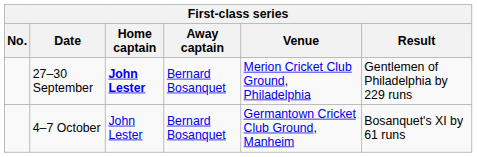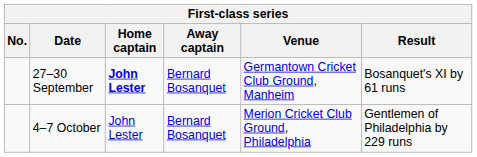27–30 September | Venue: Merion Cricket Club Ground, Philadelphia -> Germantown Cricket Club Ground, Manheim
27–30 September | Result: Gentlemen of Philadelphia by 229 runs -> Bosanquet's XI by 61 runs
4–7 October | Venue: Germantown Cricket Club Ground, Manheim -> Merion Cricket Club Ground, Philadelphia
4–7 October | Result: Bosanquet's XI by 61 runs -> Gentlemen of Philadelphia by 229 runs
